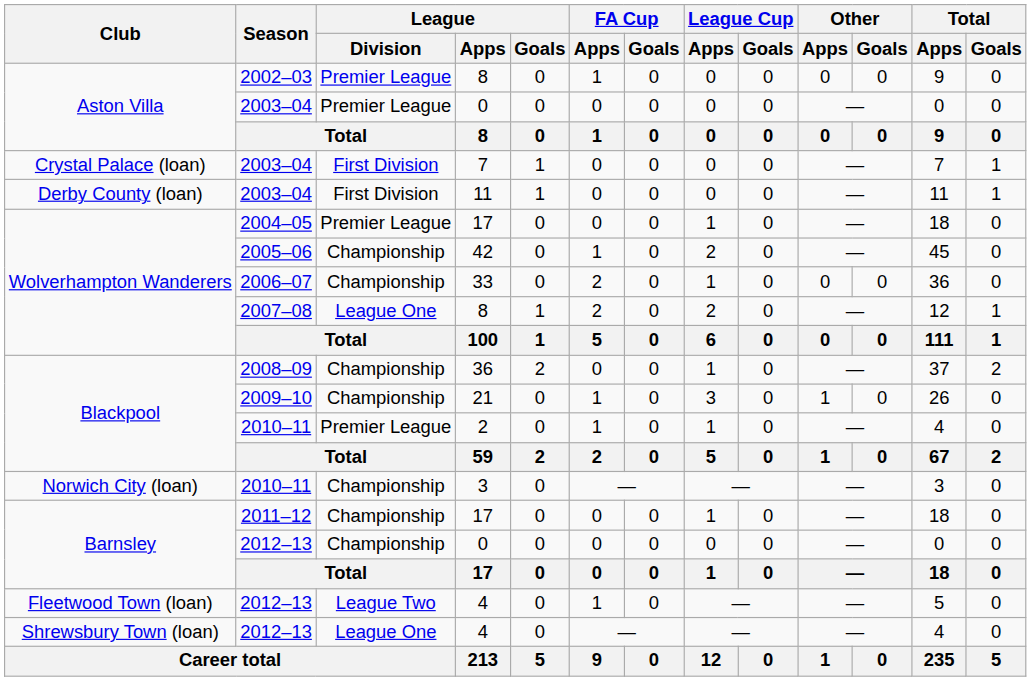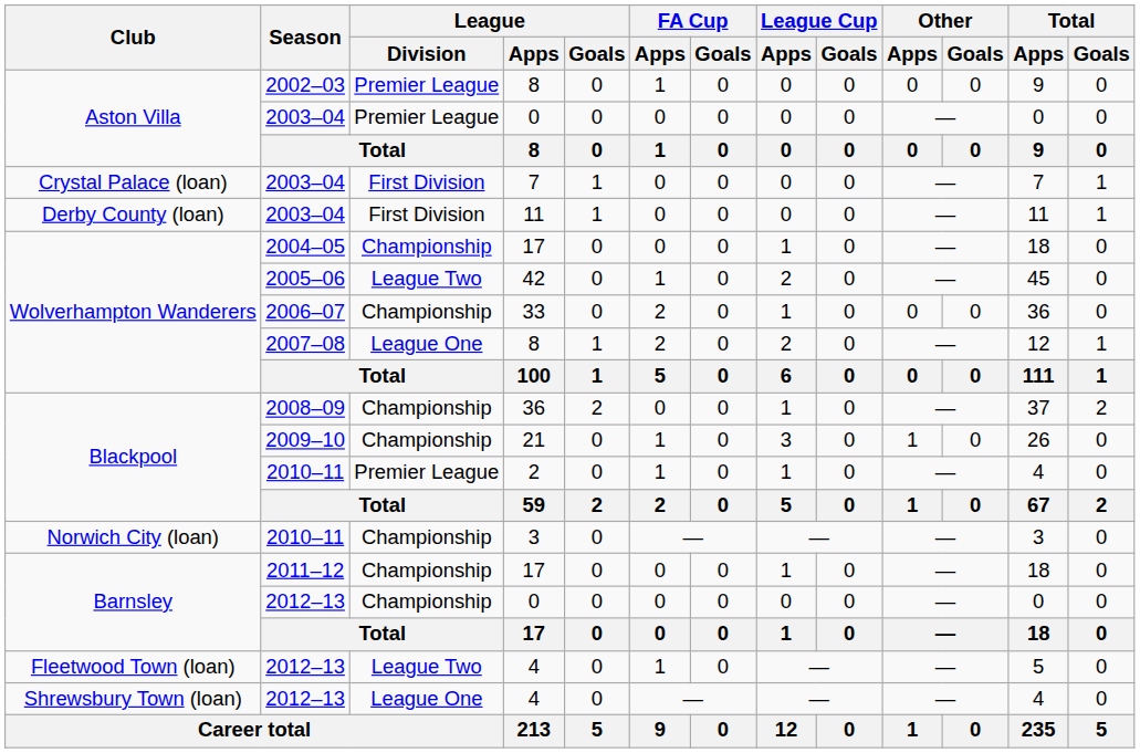Wolverhampton Wanderers / 17 | League / Division: Premier League -> Championship
42 | League / Division: Championship -> League Two
